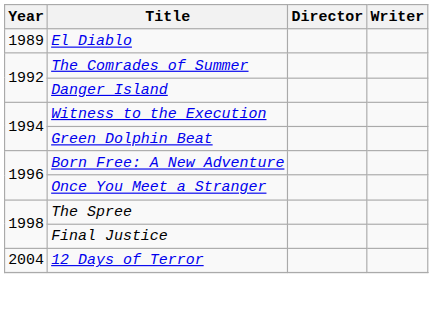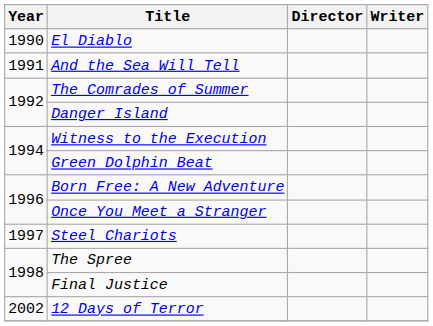El Diablo | Year: 1989 -> 1990
+ row: 1991 | And the Sea Will Tell
+ row: 1997 | Steel Chariots
12 Days of Terror | Year: 2004 -> 2002
